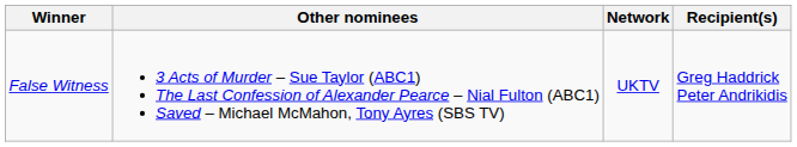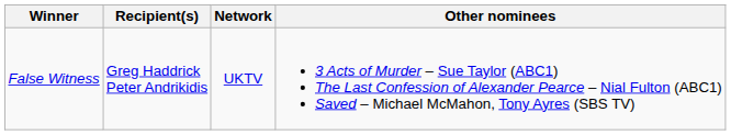columns swapped: Recipient(s) <-> Other nominees
